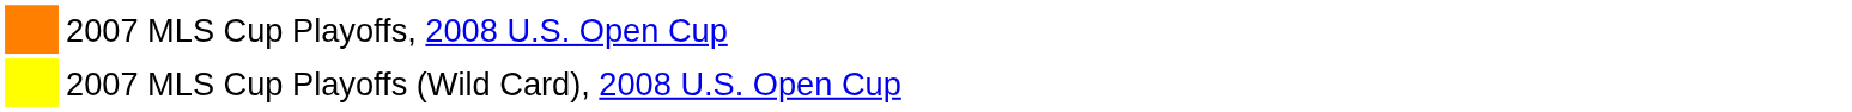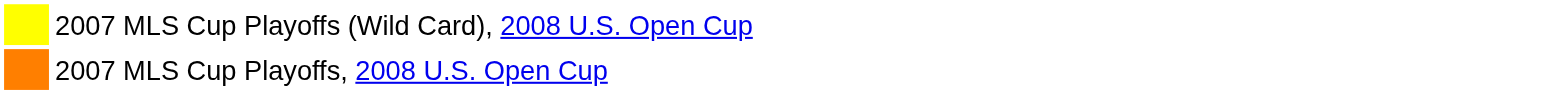rows swapped: 2007 MLS Cup Playoffs, 2008 U.S. Open Cup <-> 2007 MLS Cup Playoffs (Wild Card), 2008 U.S. Open Cup
